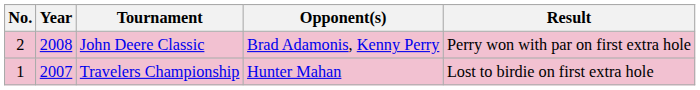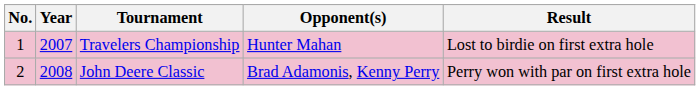rows swapped: Travelers Championship <-> John Deere Classic
